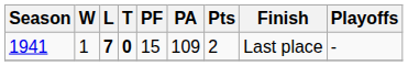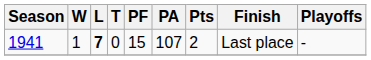1941 | T: bold -> normal
1941 | PA: 109 -> 107
